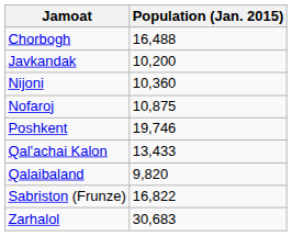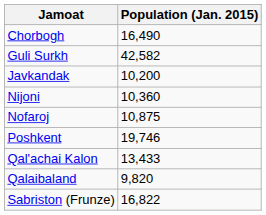Chorbogh | Population (Jan. 2015): 16,488 -> 16,490
+ row: Guli Surkh | 42,582
- row: Zarhalol | 30,683
